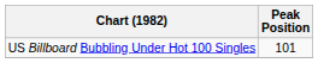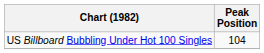US Billboard Bubbling Under Hot 100 Singles | Peak Position: 101 -> 104
